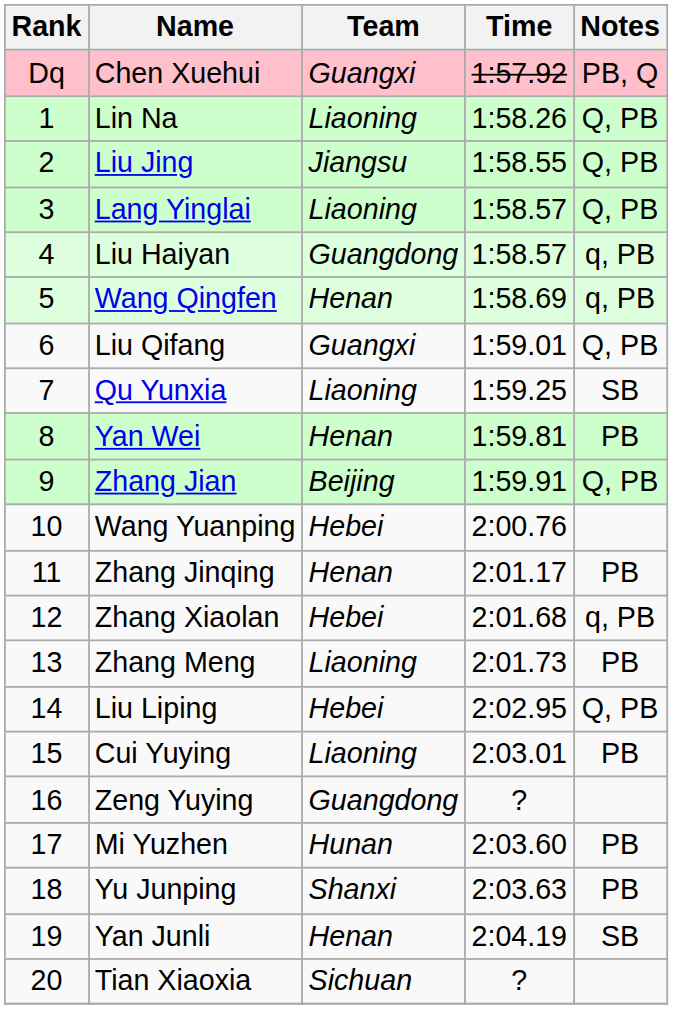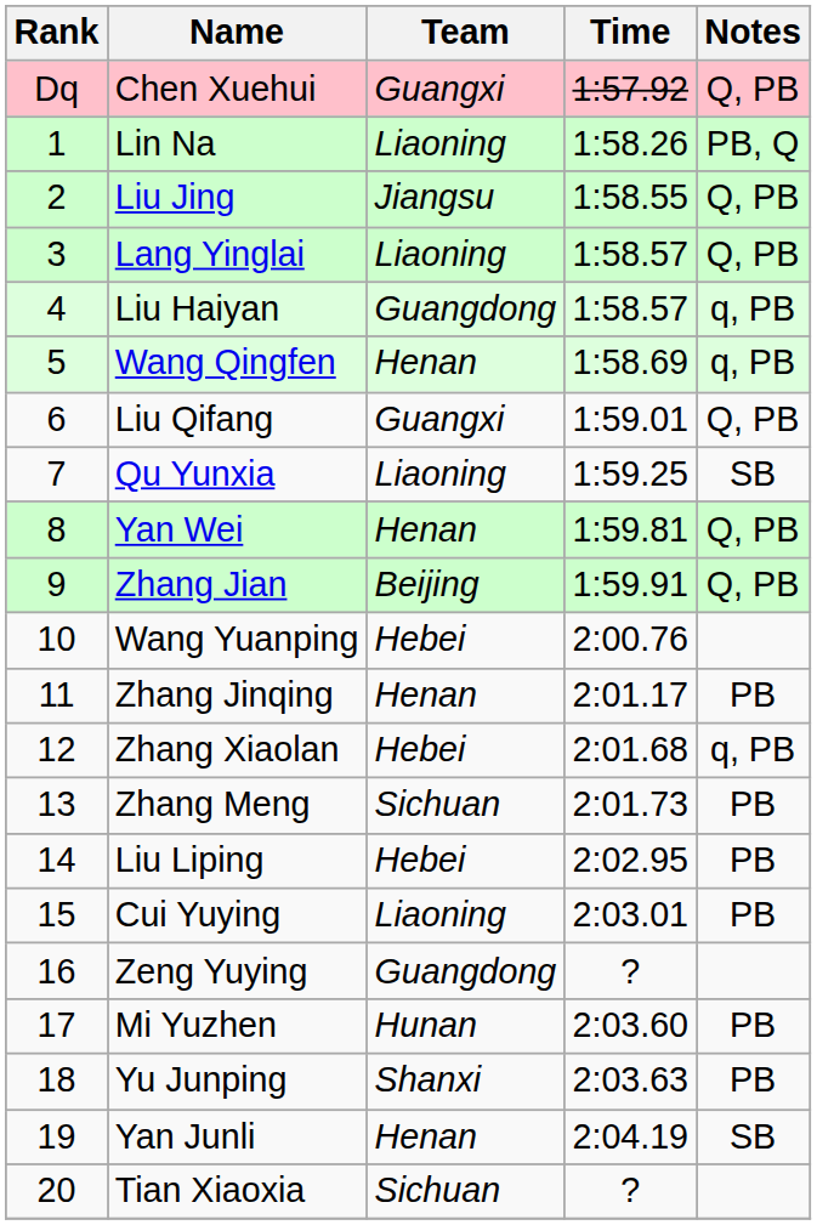Chen Xuehui | Notes: PB, Q -> Q, PB
Lin Na | Notes: Q, PB -> PB, Q
Yan Wei | Notes: PB -> Q, PB
Zhang Meng | Team: Liaoning -> Sichuan
Liu Liping | Notes: Q, PB -> PB
